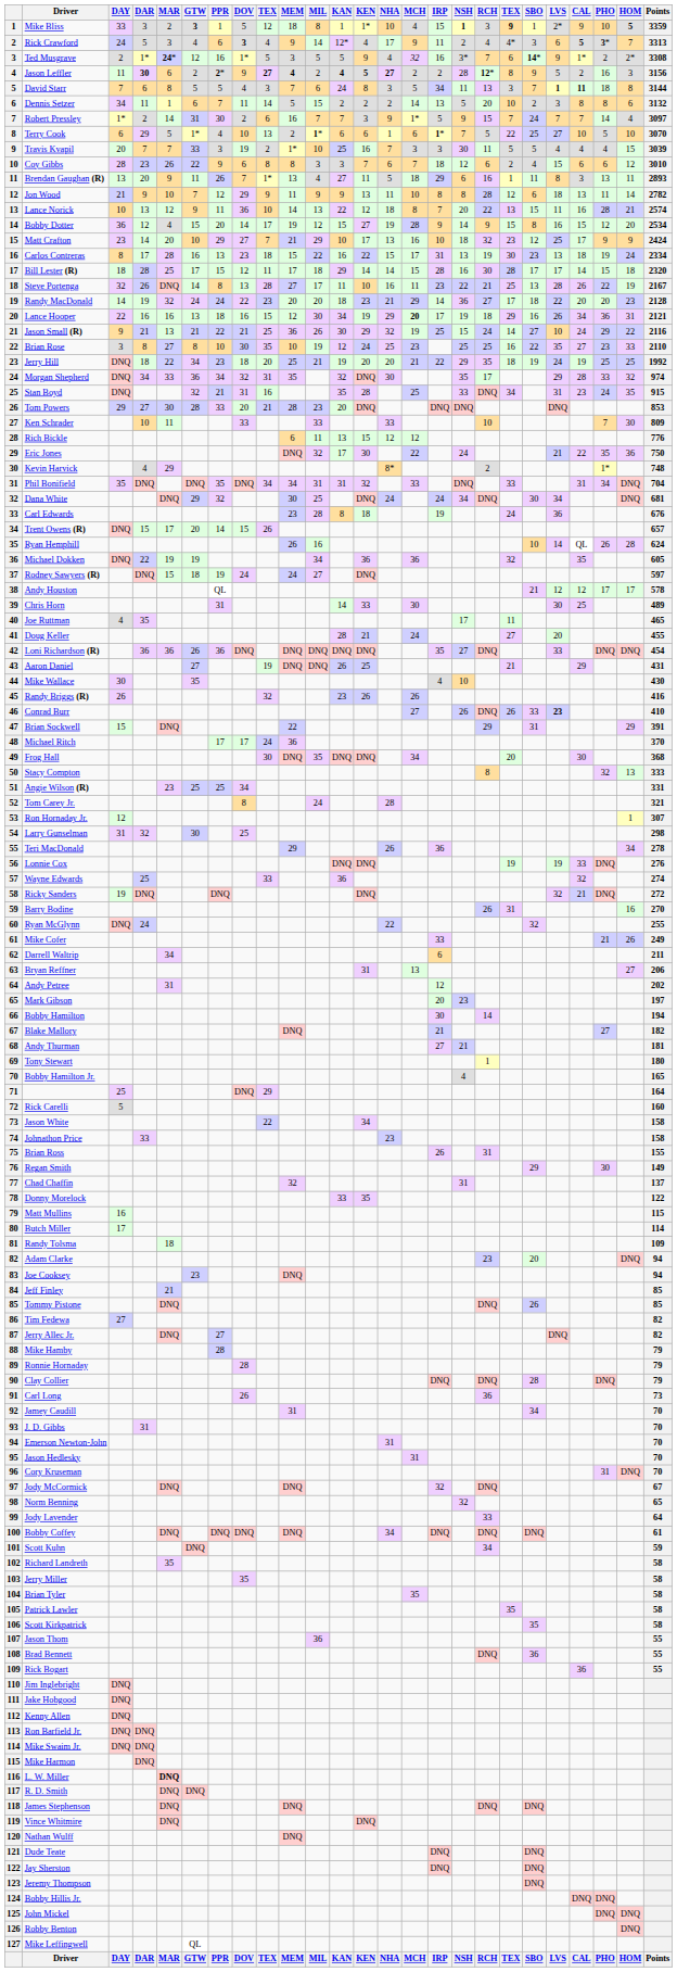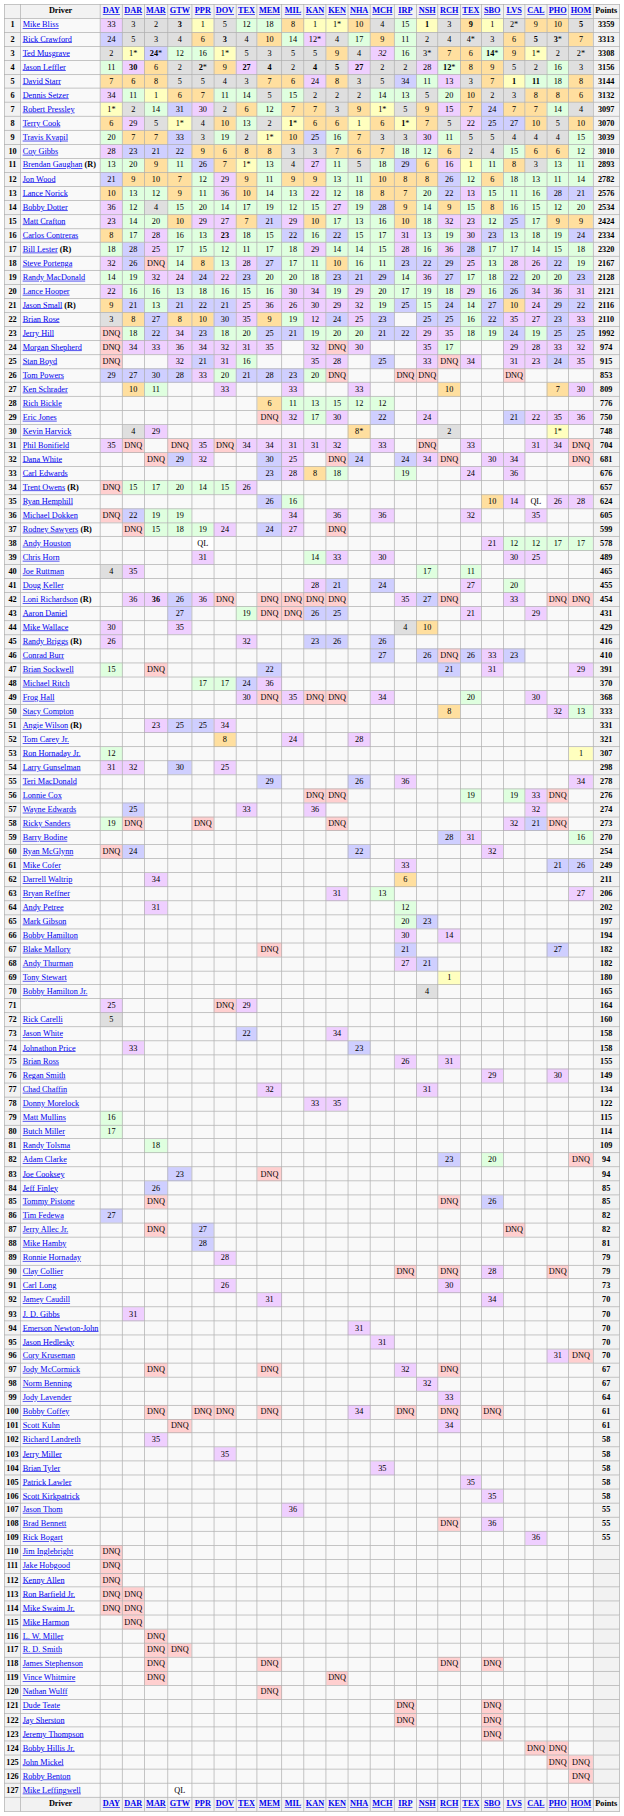Rick Crawford | MEM: 9 -> 10
Robert Pressley | MEM: 16 -> 12
Coy Gibbs | MAR: 26 -> 21
Jon Wood | RCH: 28 -> 26
Lance Norick | Points: 2574 -> 2576
Carlos Contreras | DOV: normal -> bold
Bill Lester (R) | RCH: 30 -> 36
Steve Portenga | RCH: 21 -> 29
Lance Hooper | MEM: 12 -> 16
Lance Hooper | MCH: bold -> normal
Brian Rose | MEM: 10 -> 9
Rodney Sawyers (R) | Points: 597 -> 599
Loni Richardson (R) | MAR: normal -> bold
Mike Wallace | Points: 430 -> 429
Conrad Burr | LVS: bold -> normal
Brian Sockwell | RCH: 29 -> 21
Ricky Sanders | Points: 272 -> 273
Barry Bodine | RCH: 26 -> 28
Ryan McGlynn | Points: 255 -> 254
Andy Thurman | Points: 181 -> 182
Chad Chaffin | Points: 137 -> 134
Jeff Finley | MAR: 21 -> 26
Mike Hamby | Points: 79 -> 81
Carl Long | RCH: 36 -> 30
Norm Benning | Points: 65 -> 67
Scott Kuhn | Points: 59 -> 61
L. W. Miller | MAR: bold -> normal
